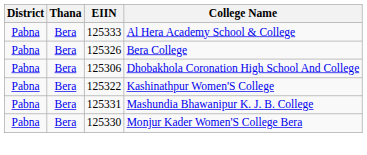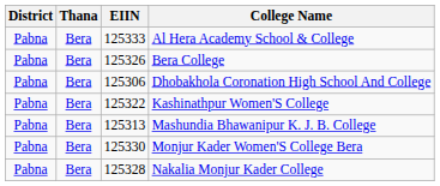Mashundia Bhawanipur K. J. B. College | EIIN: 125331 -> 125313
+ row: Pabna | Bera | 125328 | Nakalia Monjur Kader College
